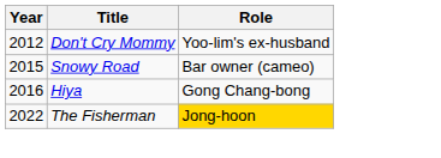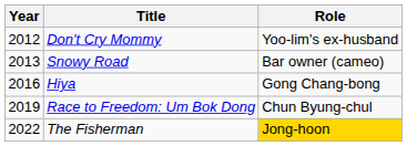Snowy Road | Year: 2015 -> 2013
+ row: 2019 | Race to Freedom: Um Bok Dong | Chun Byung-chul
